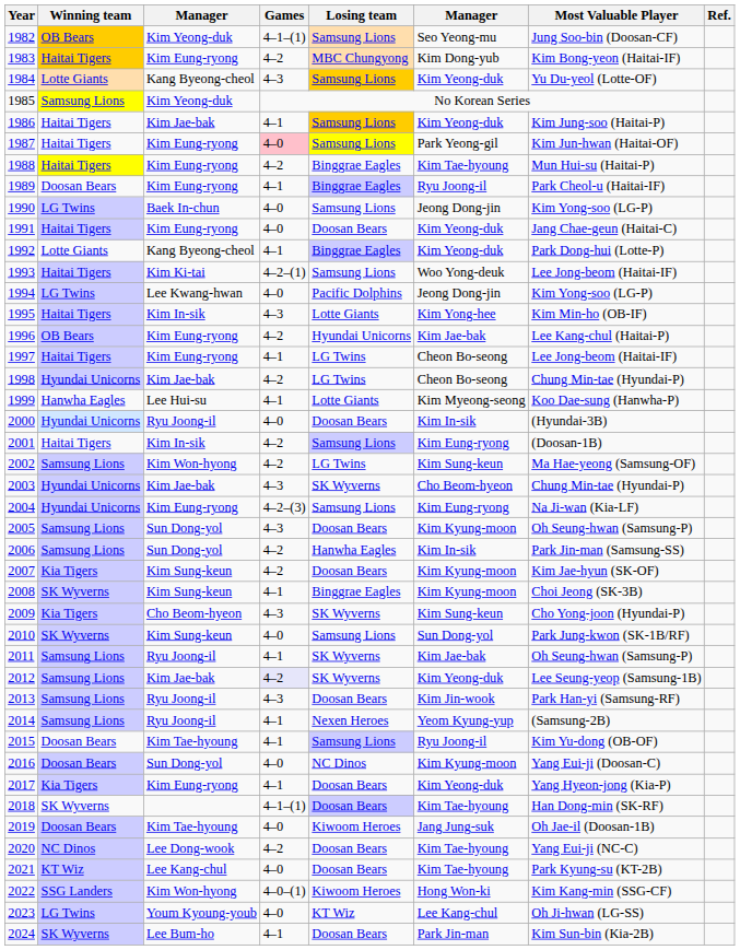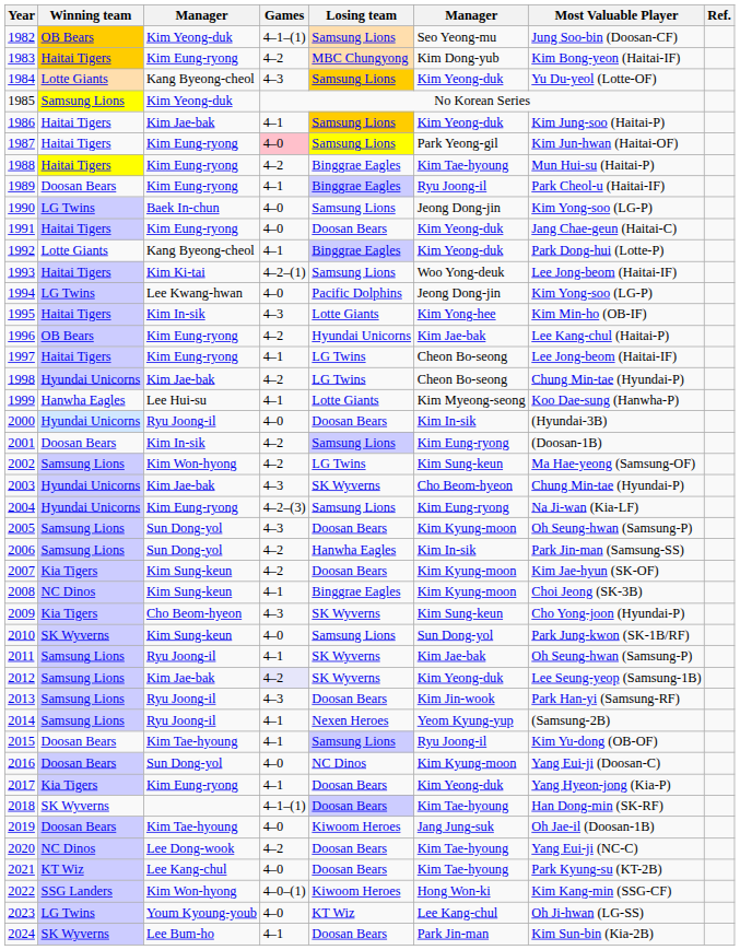2001 | Winning team: Haitai Tigers -> Doosan Bears
2008 | Winning team: SK Wyverns -> NC Dinos
